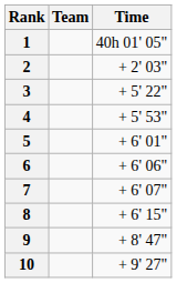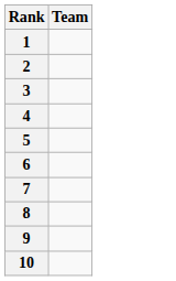- column: Time | 40h 01' 05" | + 2' 03" | + 5' 22" | + 5' 53" | + 6' 01" | + 6' 06" | + 6' 07" | + 6' 15" | + 8' 47" | + 9' 27"
